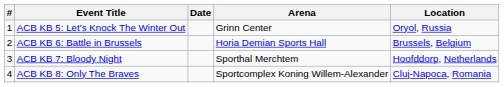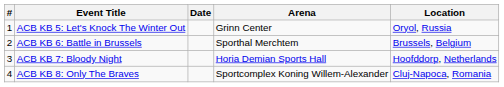ACB KB 6: Battle in Brussels | Arena: Horia Demian Sports Hall -> Sporthal Merchtem
ACB KB 7: Bloody Night | Arena: Sporthal Merchtem -> Horia Demian Sports Hall
